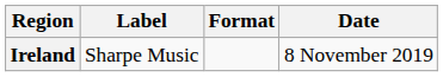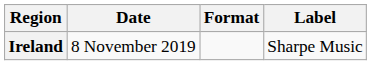columns swapped: Date <-> Label
